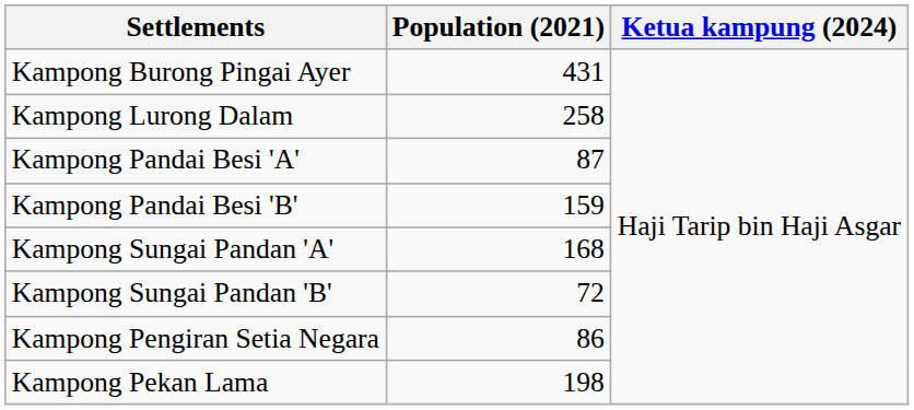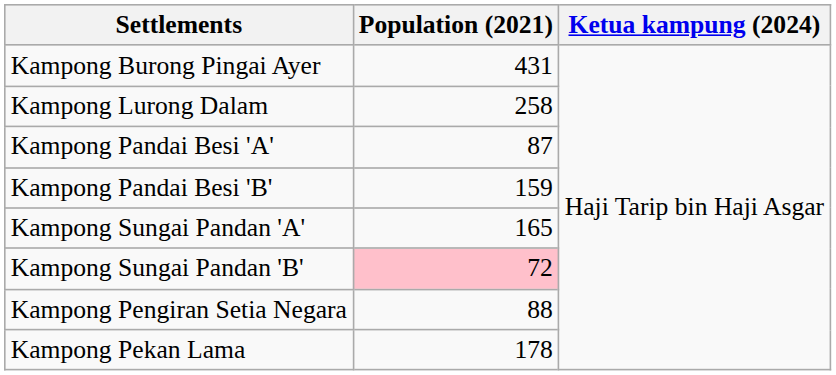Kampong Sungai Pandan 'A' | Population (2021): 168 -> 165
Kampong Sungai Pandan 'B' | Population (2021): no background -> pink background
Kampong Pengiran Setia Negara | Population (2021): 86 -> 88
Kampong Pekan Lama | Population (2021): 198 -> 178
